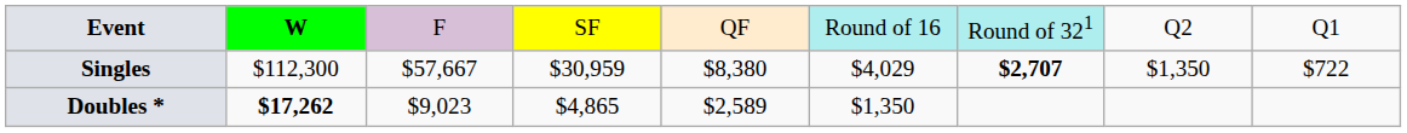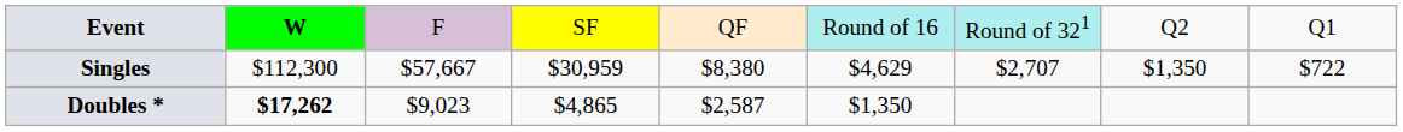Singles | column 6: $4,029 -> $4,629
Singles | column 7: bold -> normal
Doubles * | column 5: $2,589 -> $2,587
